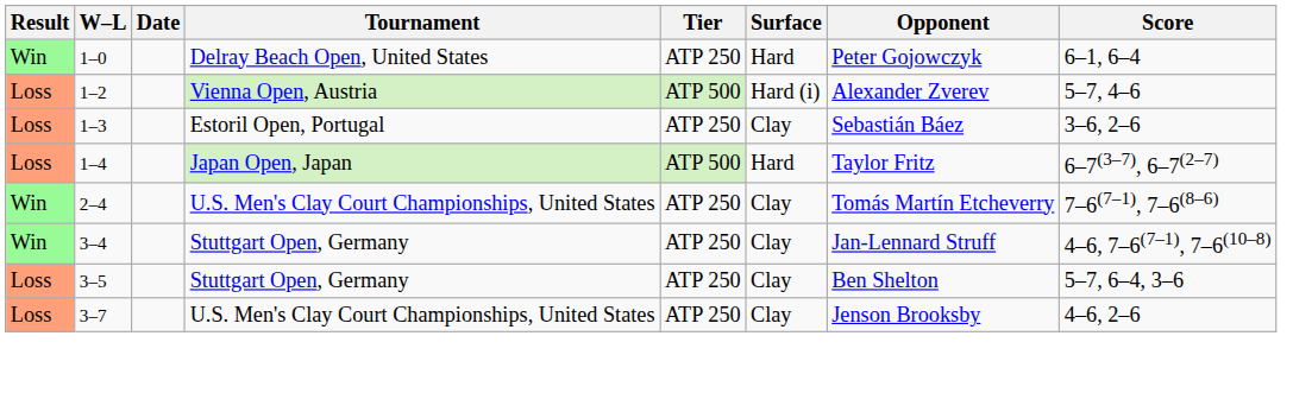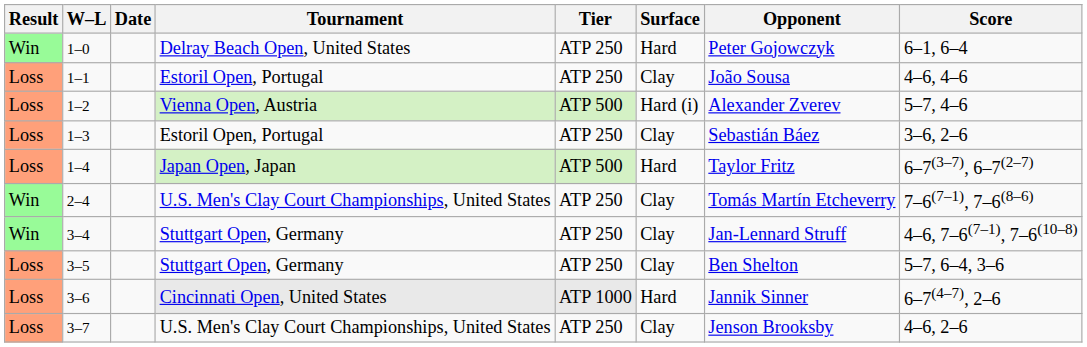+ row: Loss | 1–1 | Estoril Open, Portugal | ATP 250 | Clay | João Sousa | 4–6, 4–6
+ row: Loss | 3–6 | Cincinnati Open, United States | ATP 1000 | Hard | Jannik Sinner | 6–7(4–7), 2–6
